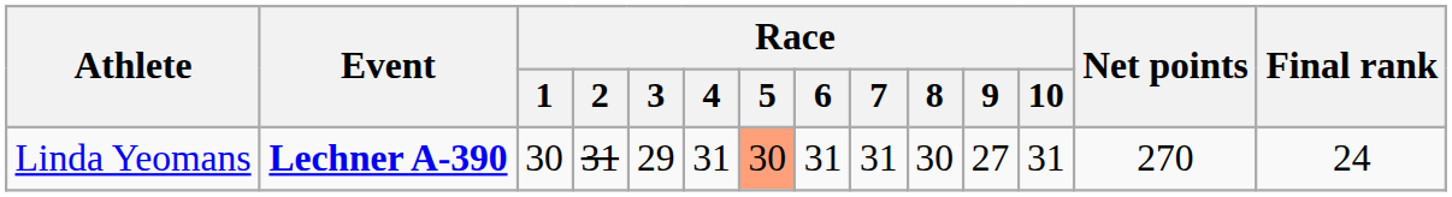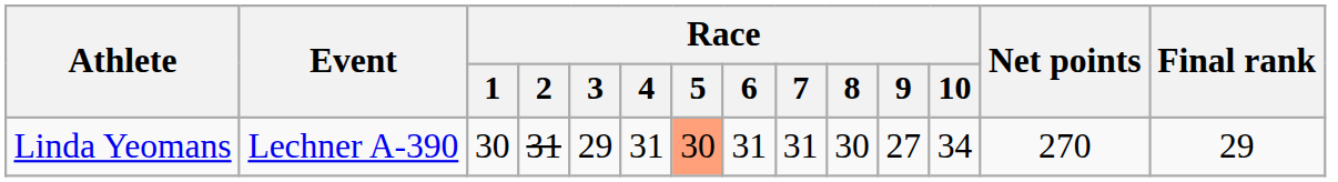Linda Yeomans | Event: bold -> normal
Linda Yeomans | Race / 10: 31 -> 34
Linda Yeomans | Final rank: 24 -> 29
